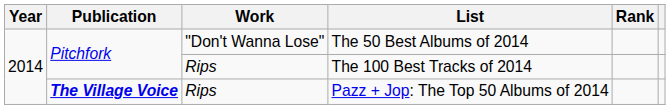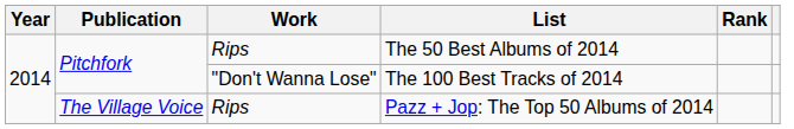The 50 Best Albums of 2014 | Work: "Don't Wanna Lose" -> Rips
The 100 Best Tracks of 2014 | Work: Rips -> "Don't Wanna Lose"
Pazz + Jop: The Top 50 Albums of 2014 | Publication: bold -> normal
